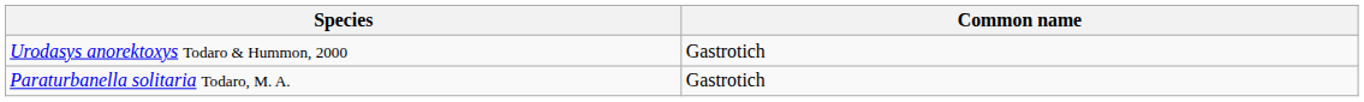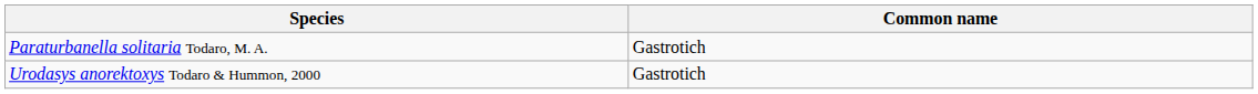rows swapped: Paraturbanella solitaria Todaro, M. A. <-> Urodasys anorektoxys Todaro & Hummon, 2000
